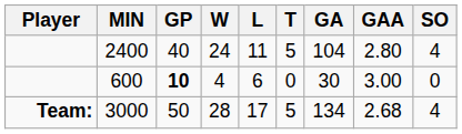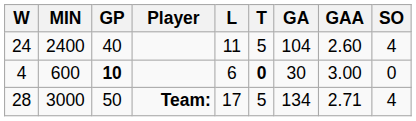columns swapped: Player <-> W
2400 | GAA: 2.80 -> 2.60
600 | T: normal -> bold
3000 | GAA: 2.68 -> 2.71
